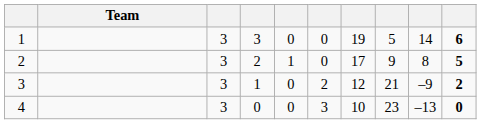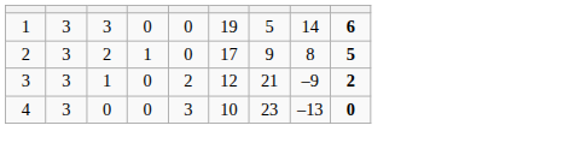- column: Team
